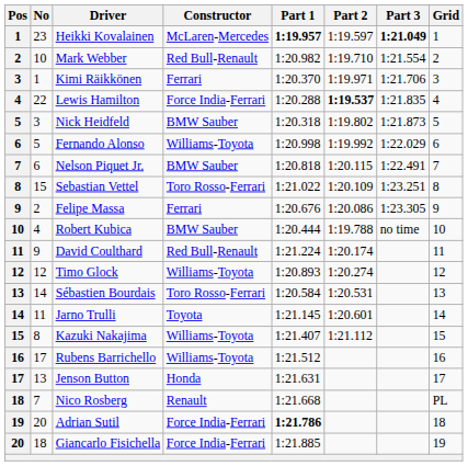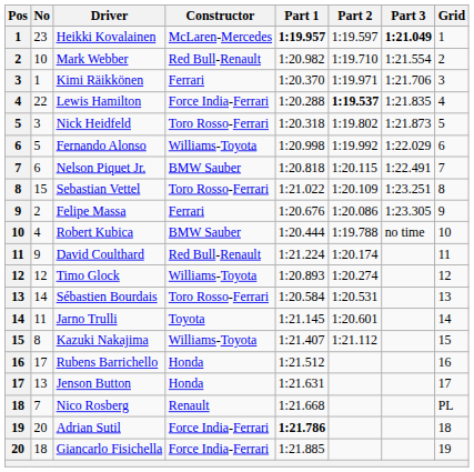Nick Heidfeld | Constructor: BMW Sauber -> Toro Rosso-Ferrari
Rubens Barrichello | Constructor: Williams-Toyota -> Honda
